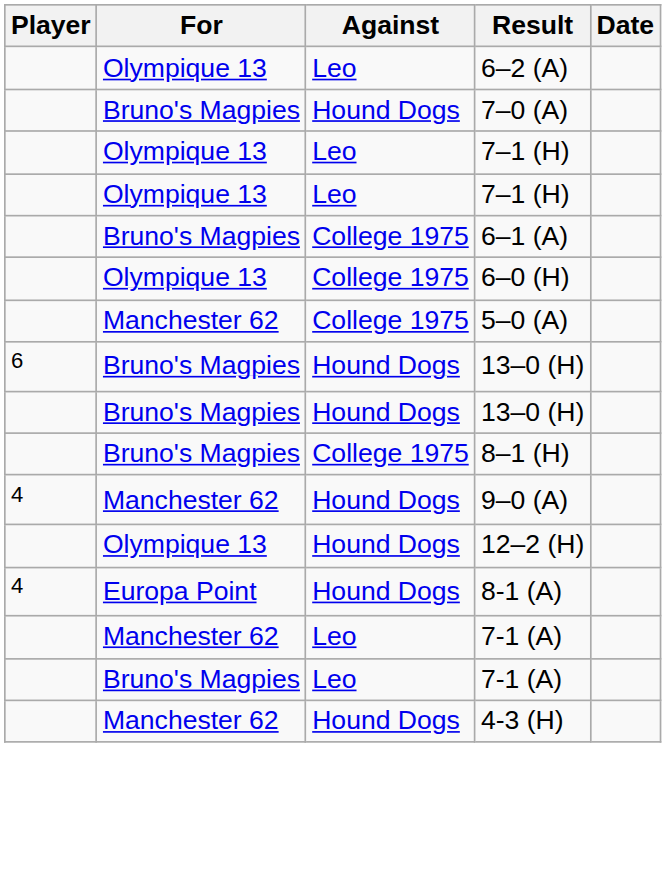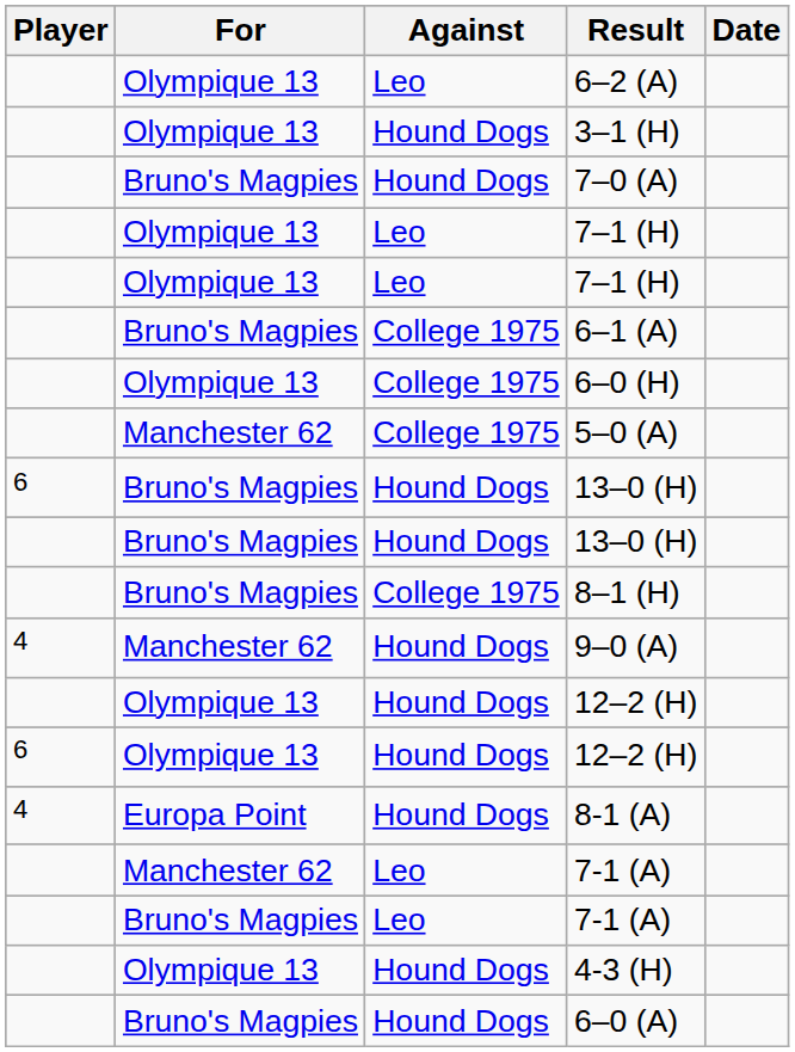+ row: Olympique 13 | Hound Dogs | 3–1 (H)
+ row: 6 | Olympique 13 | Hound Dogs | 12–2 (H)
4-3 (H) | For: Manchester 62 -> Olympique 13
+ row: Bruno's Magpies | Hound Dogs | 6–0 (A)
